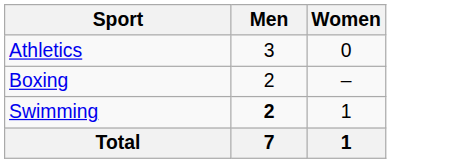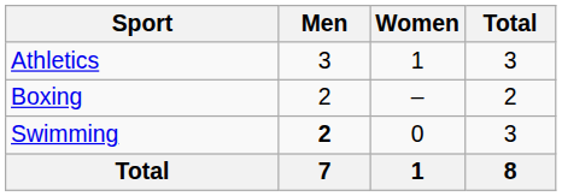+ column: Total | 3 | 2 | 3 | 8
Athletics | Women: 0 -> 1
Swimming | Women: 1 -> 0
